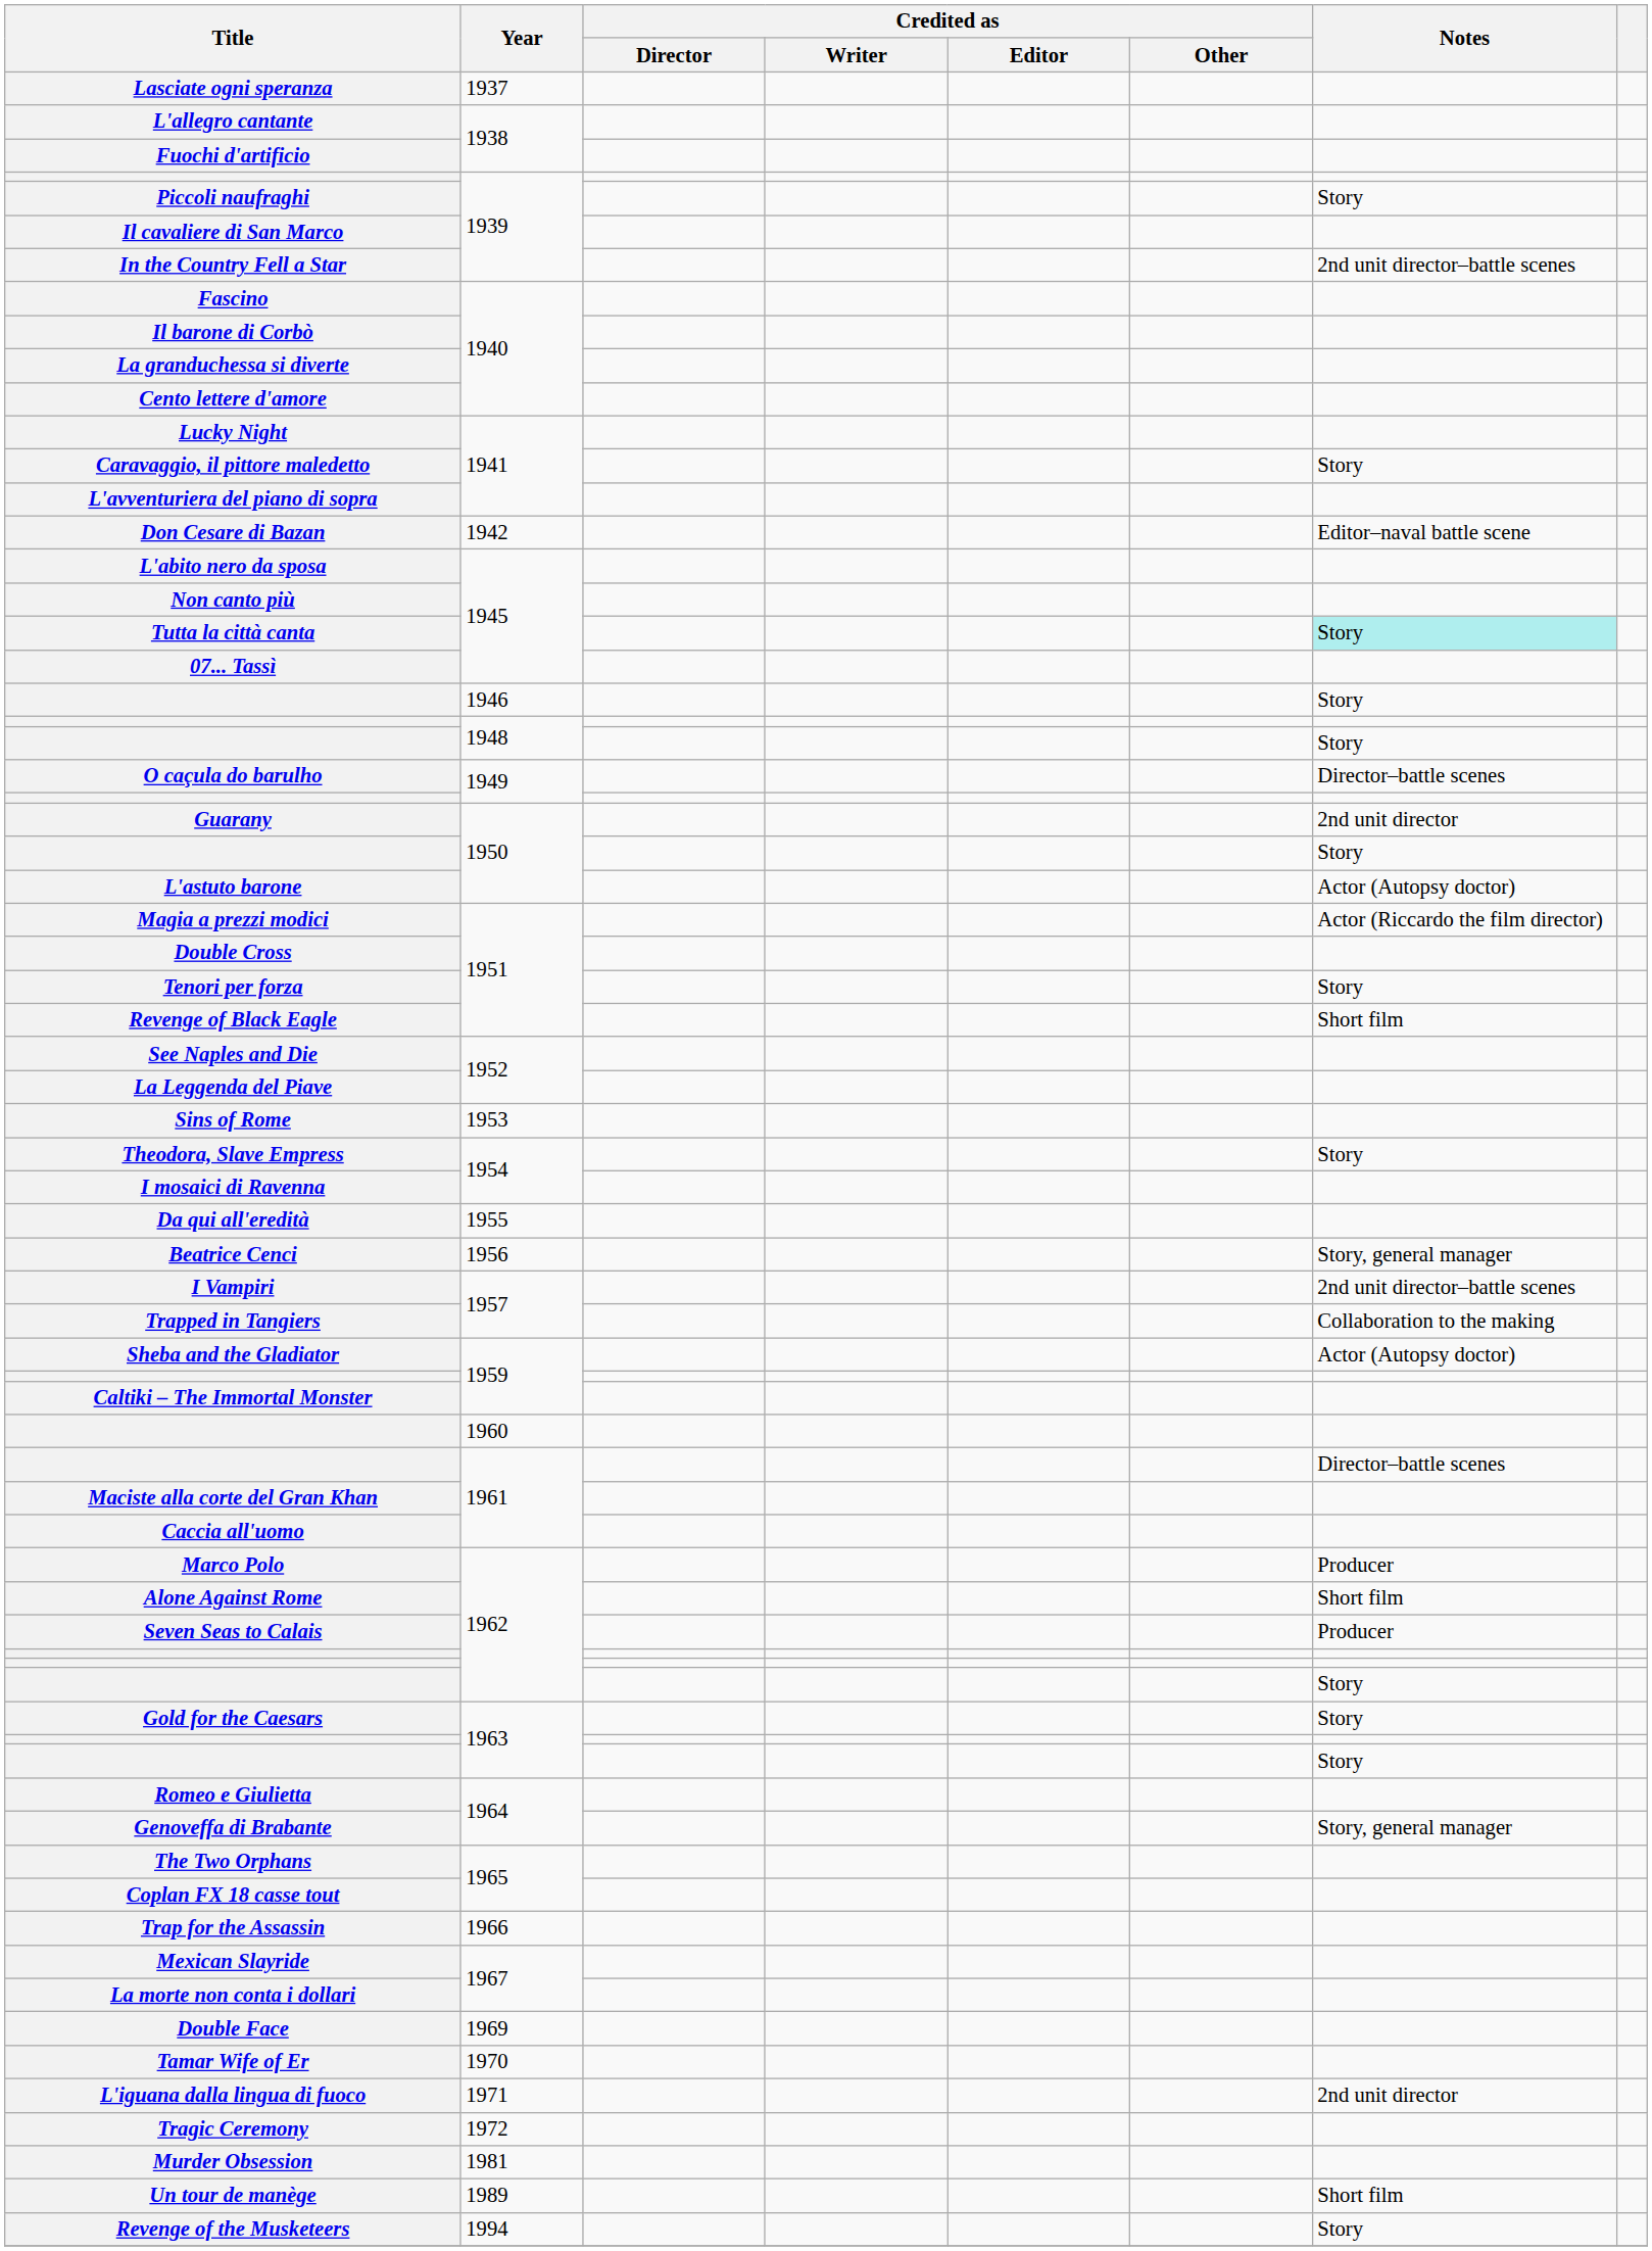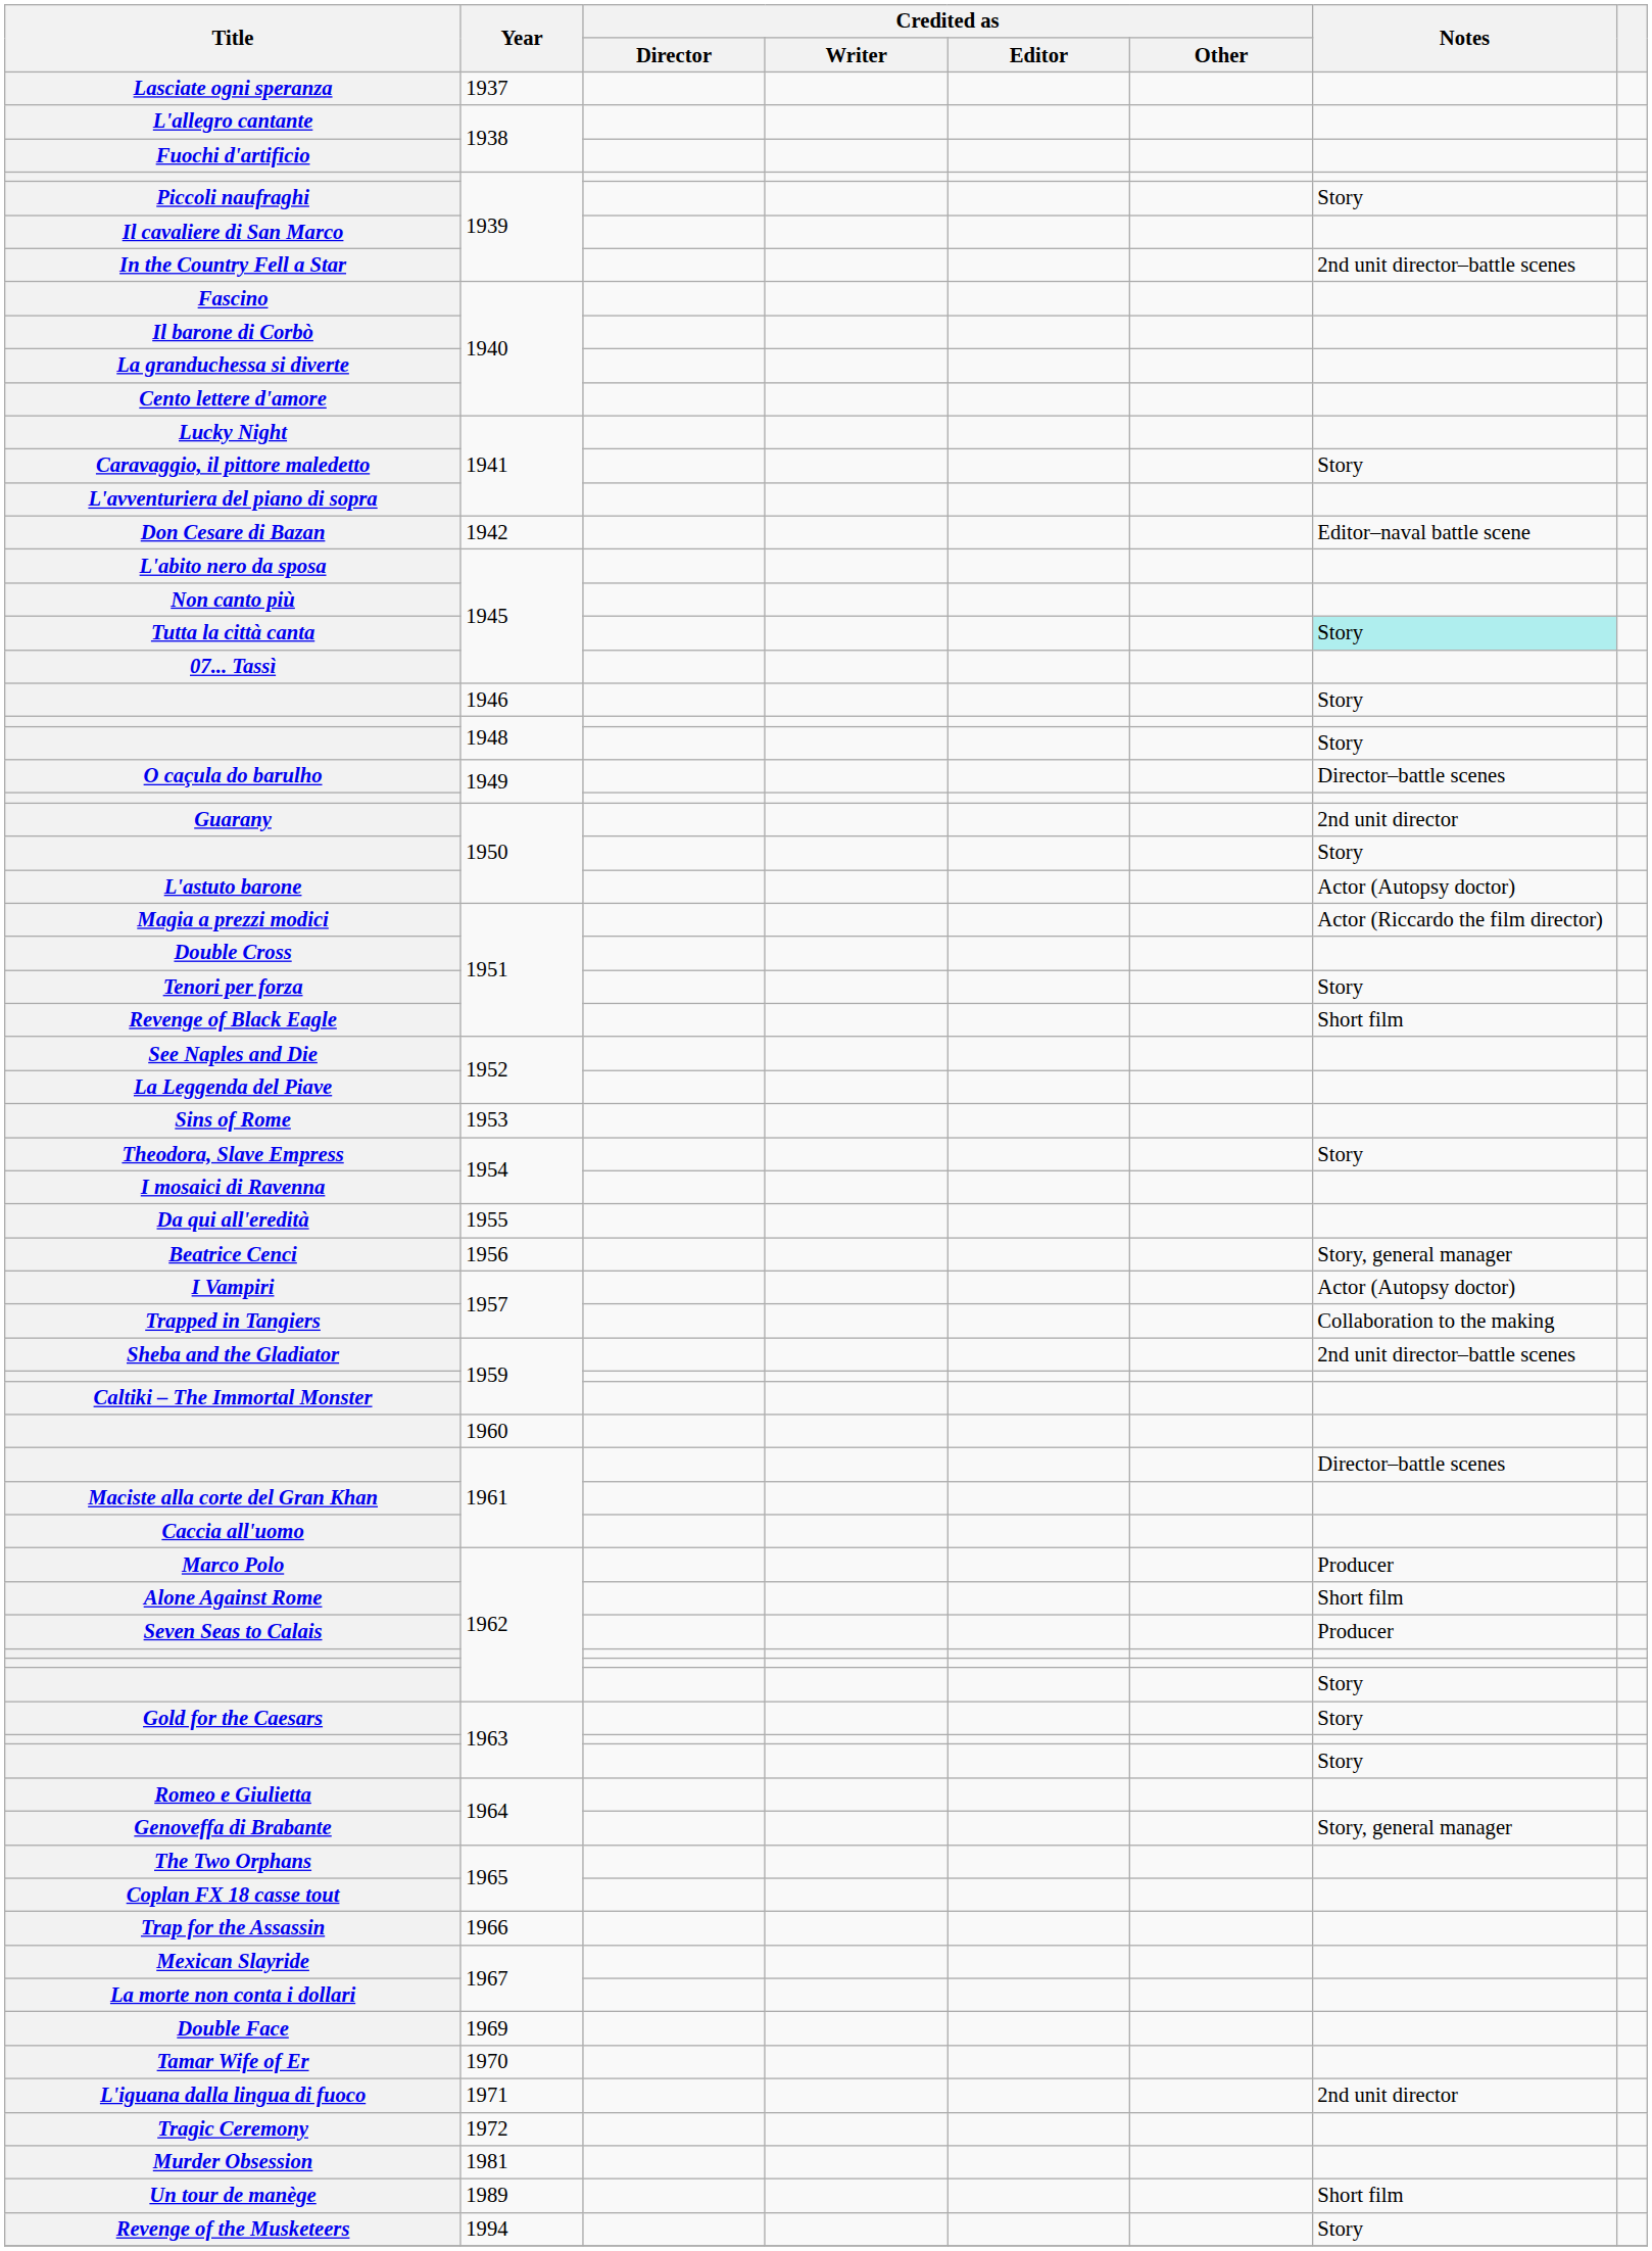I Vampiri | Notes: 2nd unit director–battle scenes -> Actor (Autopsy doctor)
Sheba and the Gladiator | Notes: Actor (Autopsy doctor) -> 2nd unit director–battle scenes
